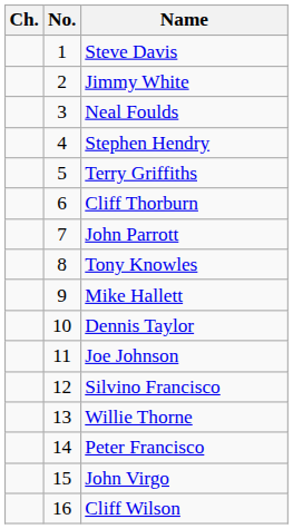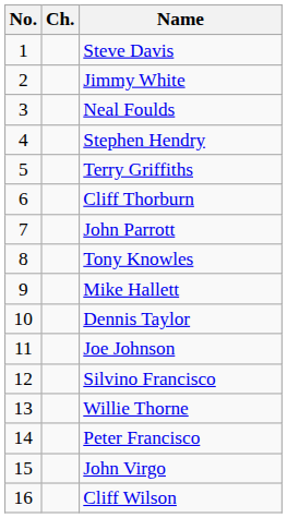columns swapped: No. <-> Ch.
